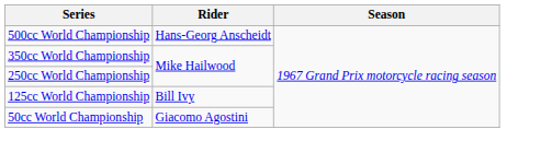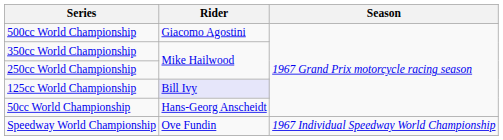500cc World Championship | Rider: Hans-Georg Anscheidt -> Giacomo Agostini
125cc World Championship | Rider: no background -> lavender background
50cc World Championship | Rider: Giacomo Agostini -> Hans-Georg Anscheidt
+ row: Speedway World Championship | Ove Fundin | 1967 Individual Speedway World Championship
